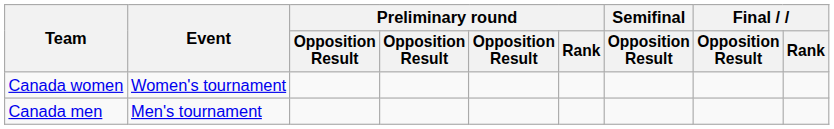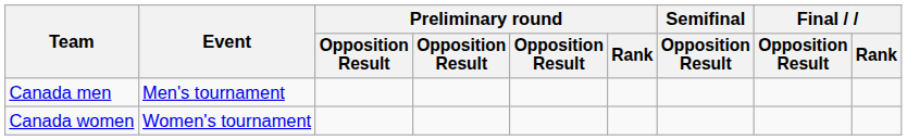rows swapped: Canada men <-> Canada women
